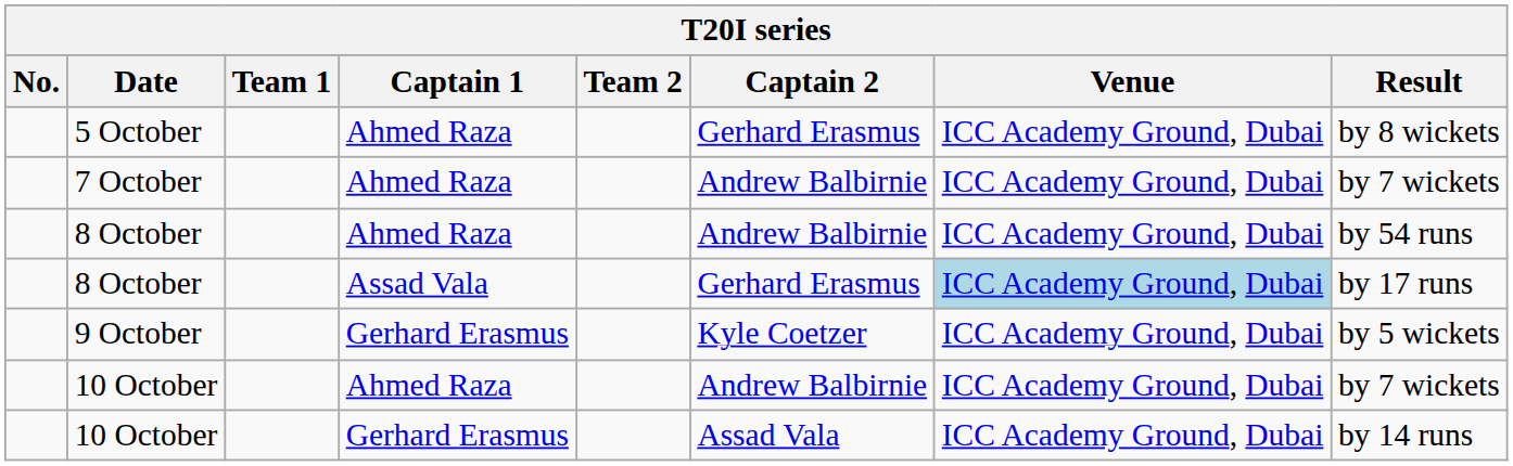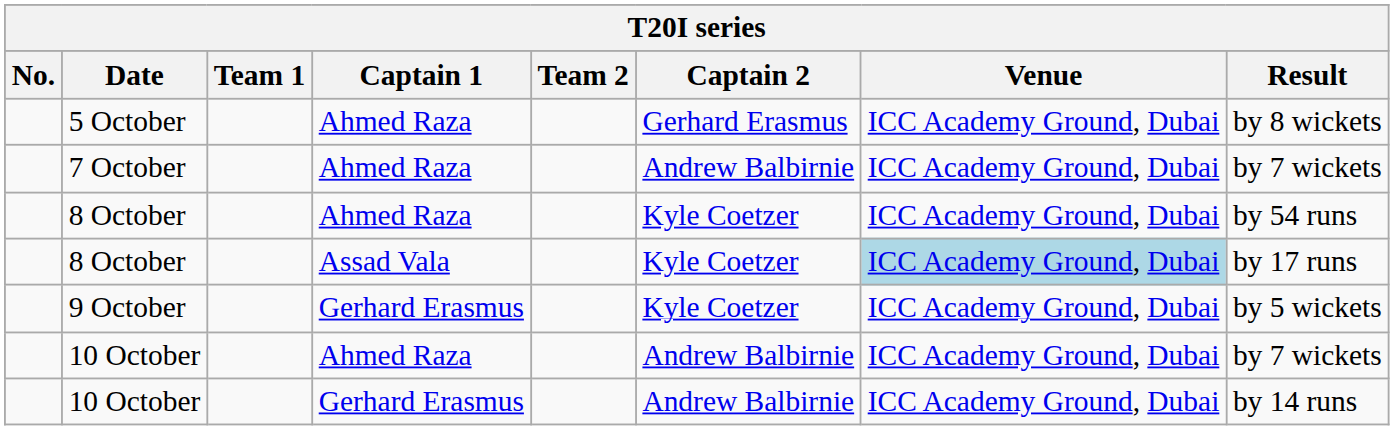8 October / Ahmed Raza | Captain 2: Andrew Balbirnie -> Kyle Coetzer
8 October / Assad Vala | Captain 2: Gerhard Erasmus -> Kyle Coetzer
10 October / Gerhard Erasmus | Captain 2: Assad Vala -> Andrew Balbirnie
